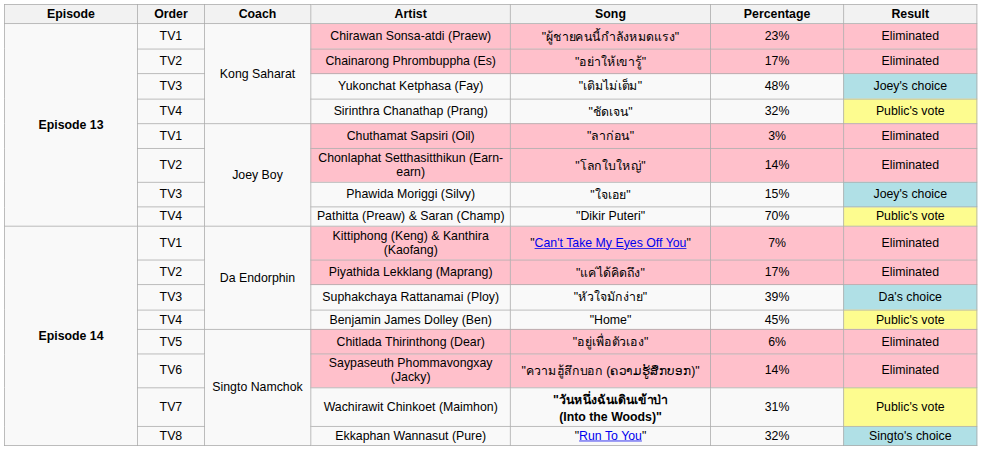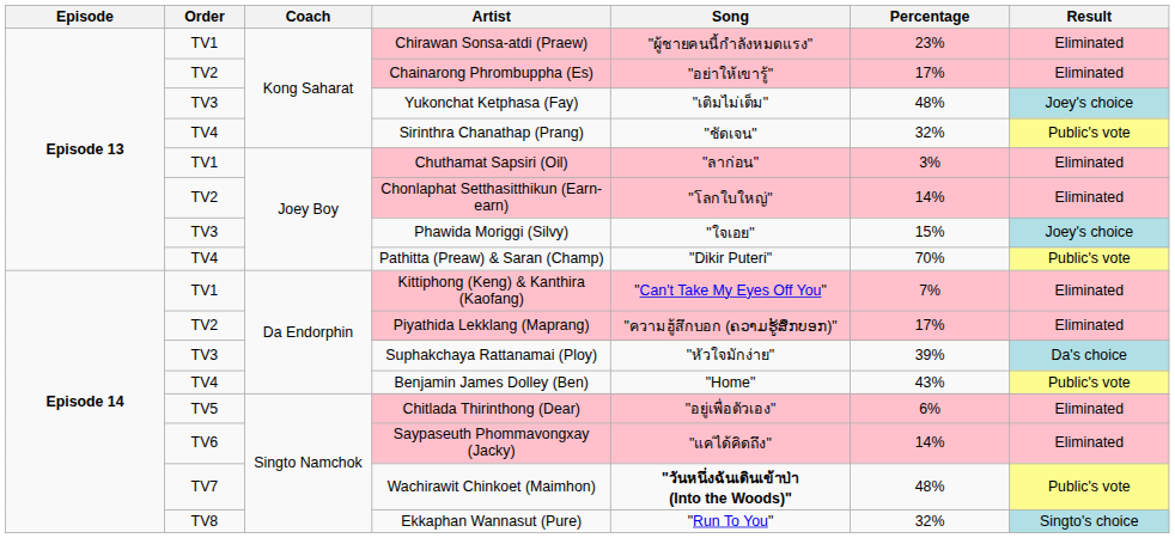Piyathida Lekklang (Maprang) | Song: "แค่ได้คิดถึง" -> "ความฮู้สึกบอก (ຄວາມຮູ້ສຶກບອກ)"
Benjamin James Dolley (Ben) | Percentage: 45% -> 43%
Saypaseuth Phommavongxay (Jacky) | Song: "ความฮู้สึกบอก (ຄວາມຮູ້ສຶກບອກ)" -> "แค่ได้คิดถึง"
Wachirawit Chinkoet (Maimhon) | Percentage: 31% -> 48%
